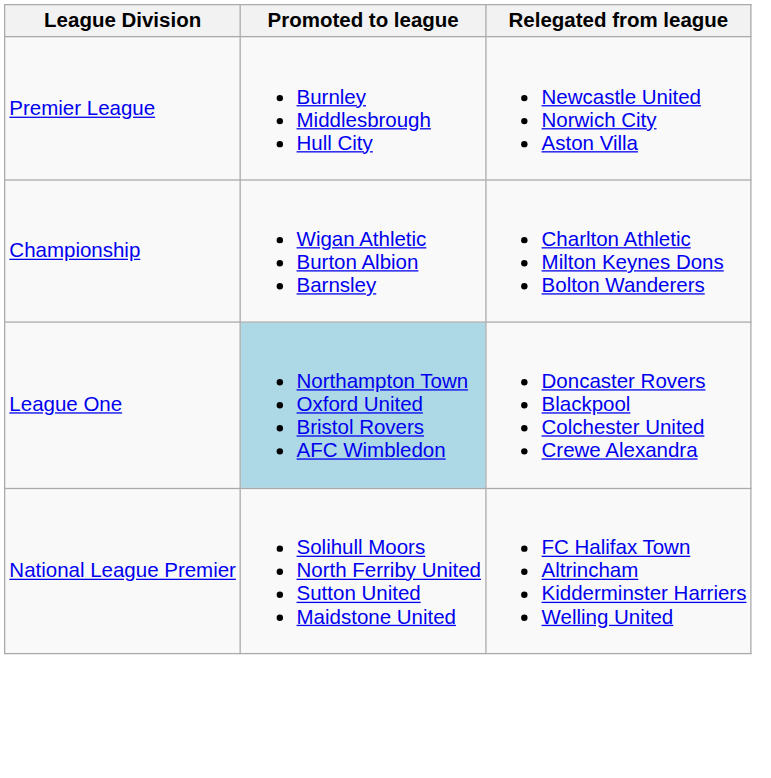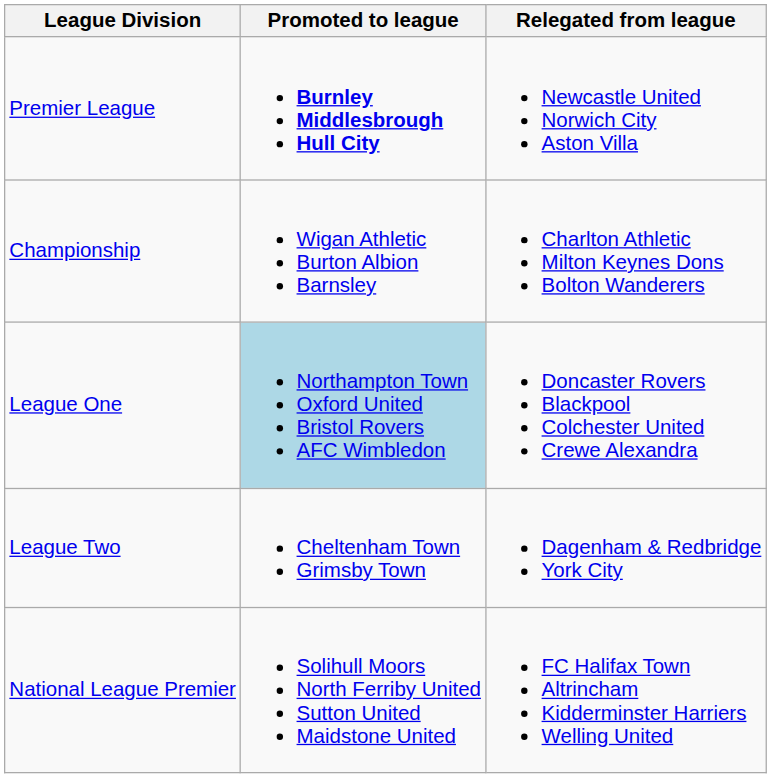Premier League | Promoted to league: normal -> bold
+ row: League Two | Cheltenham Town Grimsby Town | Dagenham & Redbridge York City
